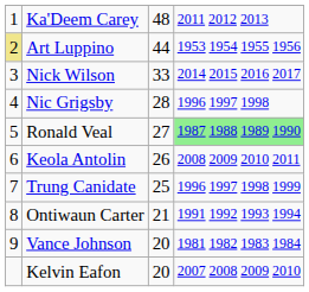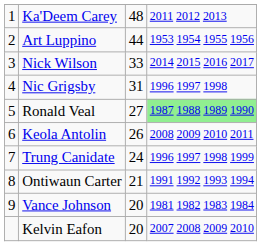Art Luppino | column 1: khaki background -> no background
Nic Grigsby | column 3: 28 -> 31
Trung Canidate | column 3: 25 -> 24
